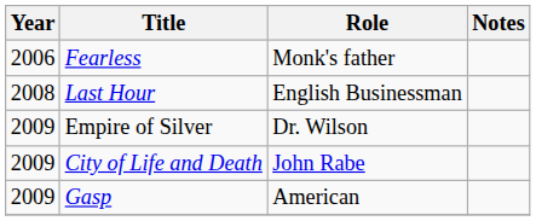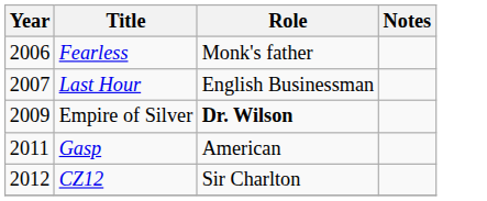Last Hour | Year: 2008 -> 2007
Empire of Silver | Role: normal -> bold
- row: 2009 | City of Life and Death | John Rabe
Gasp | Year: 2009 -> 2011
+ row: 2012 | CZ12 | Sir Charlton
